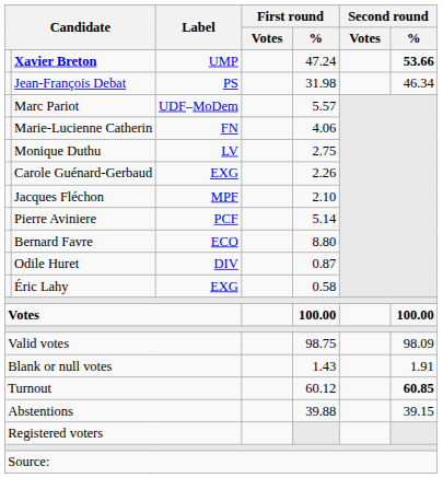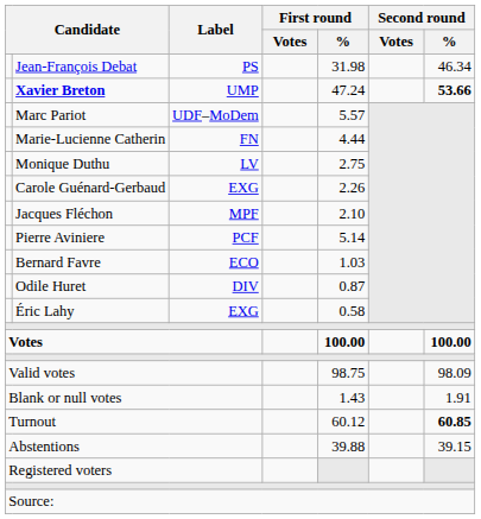rows swapped: Xavier Breton <-> Jean-François Debat
Marie-Lucienne Catherin | First round / %: 4.06 -> 4.44
Bernard Favre | First round / %: 8.80 -> 1.03
